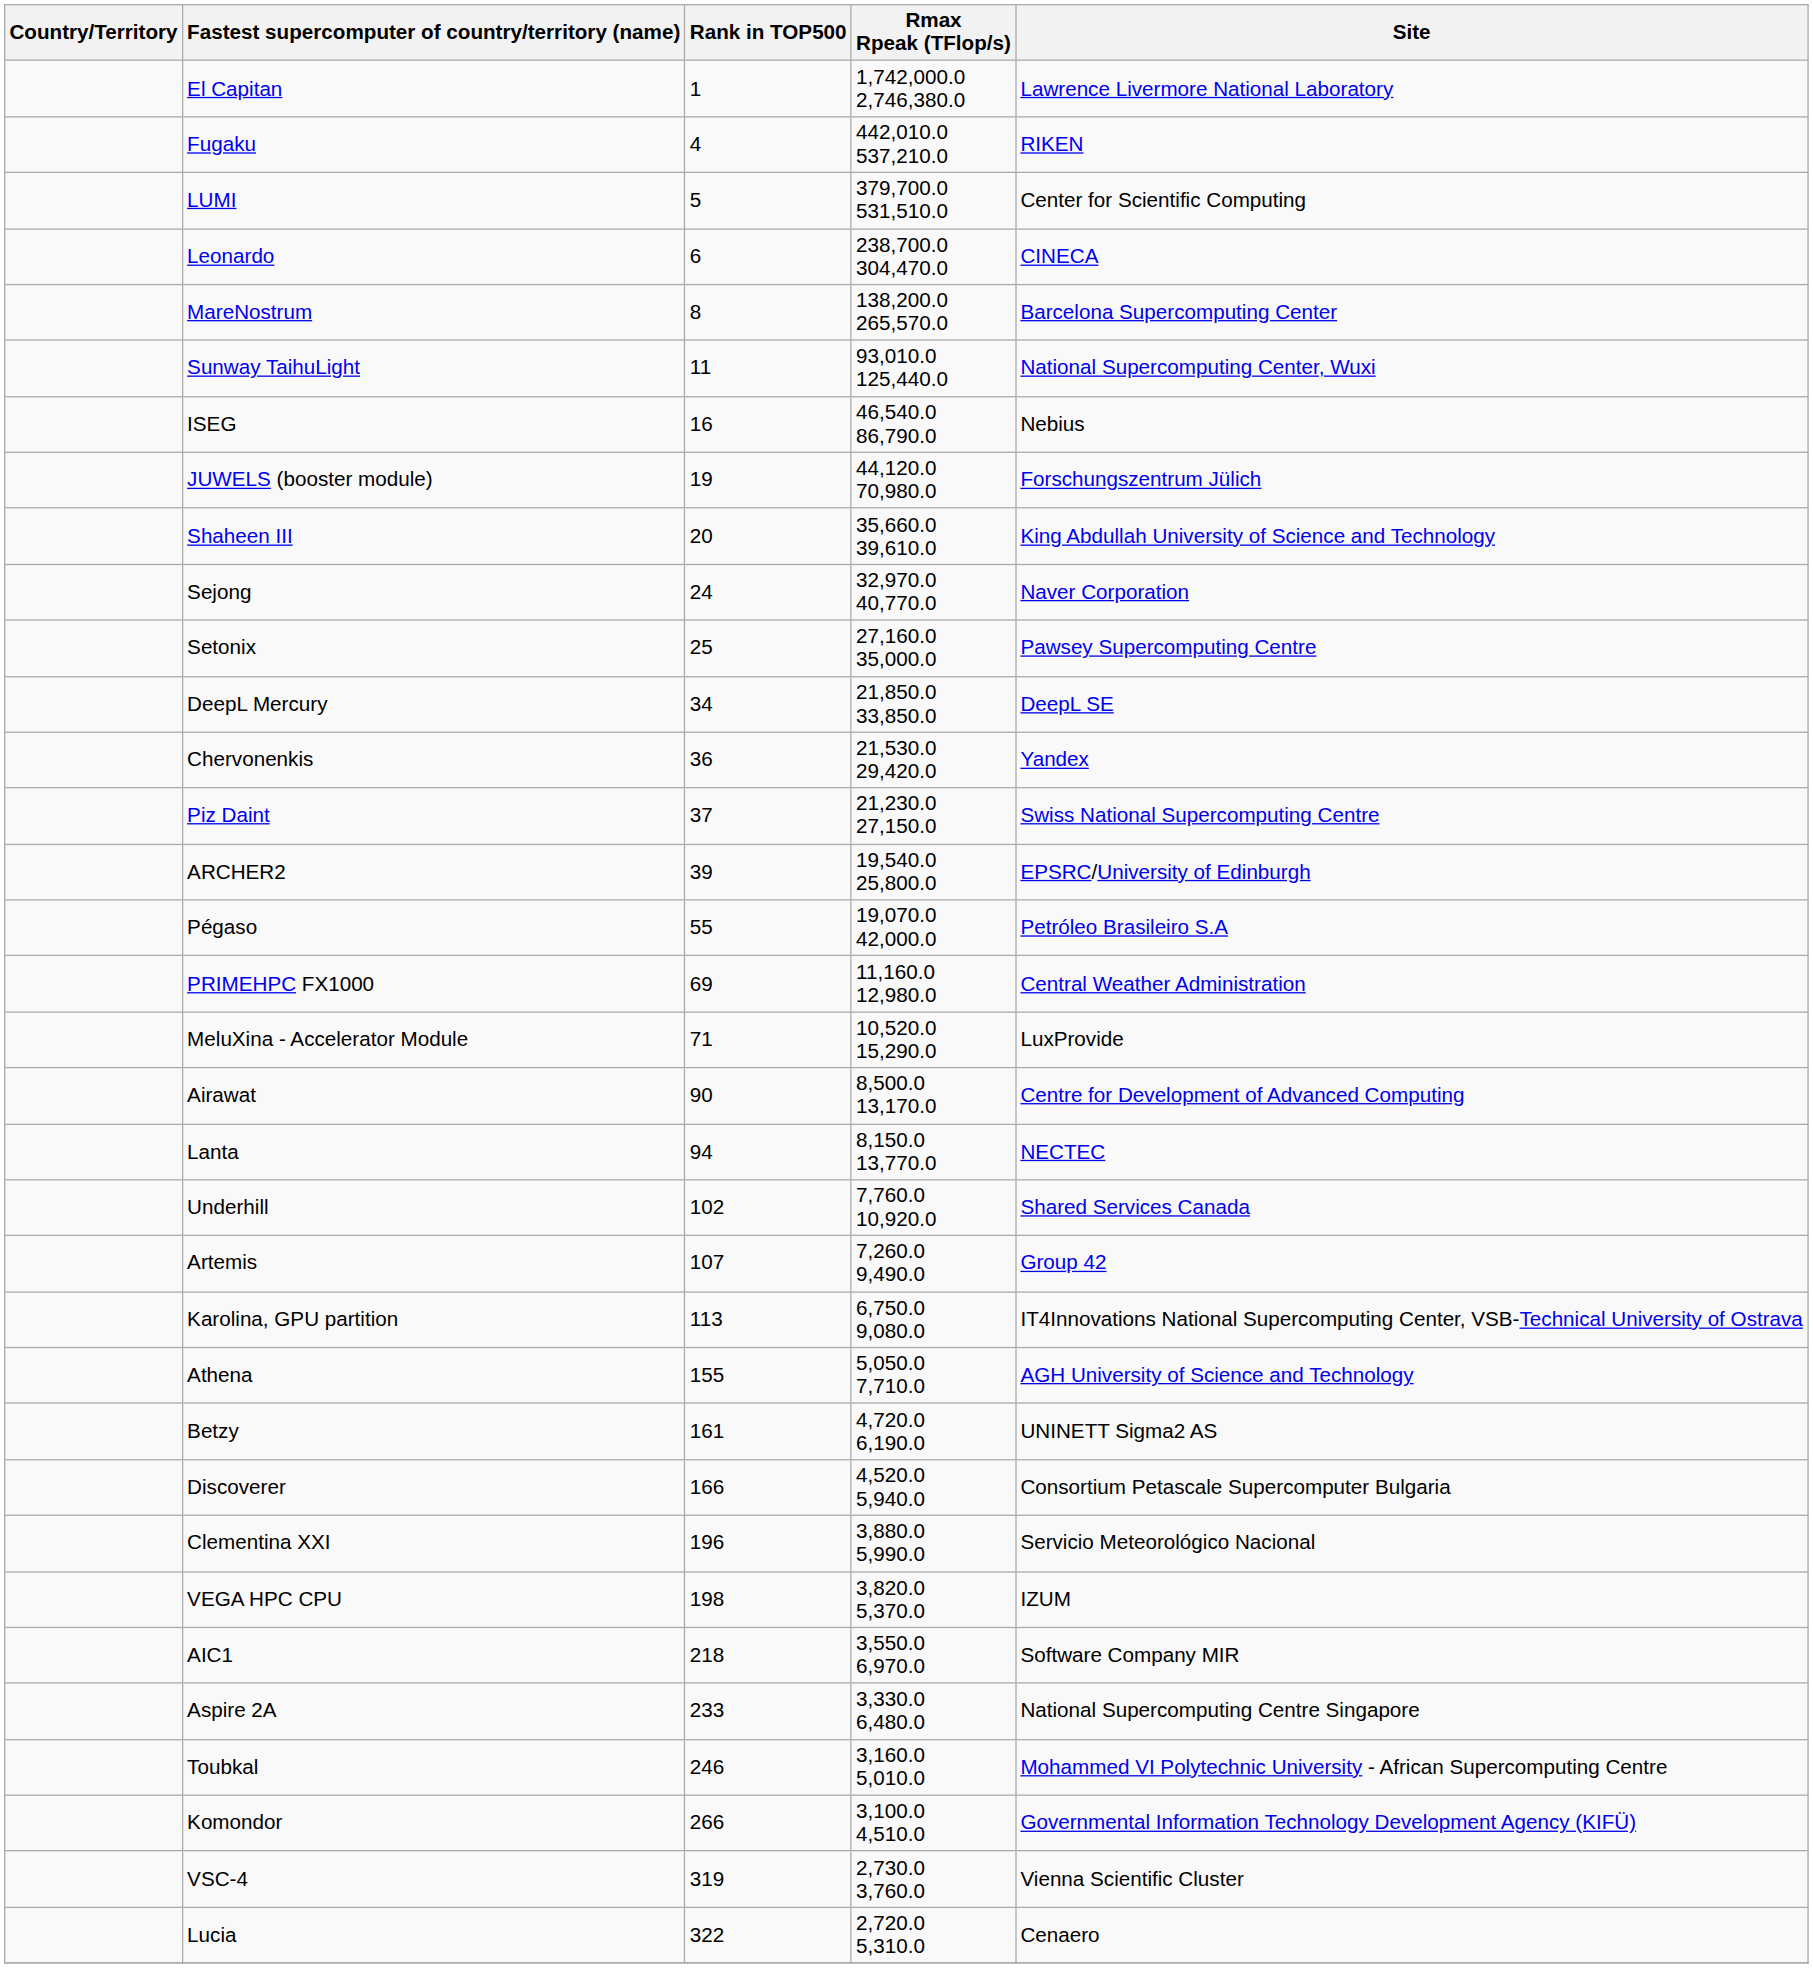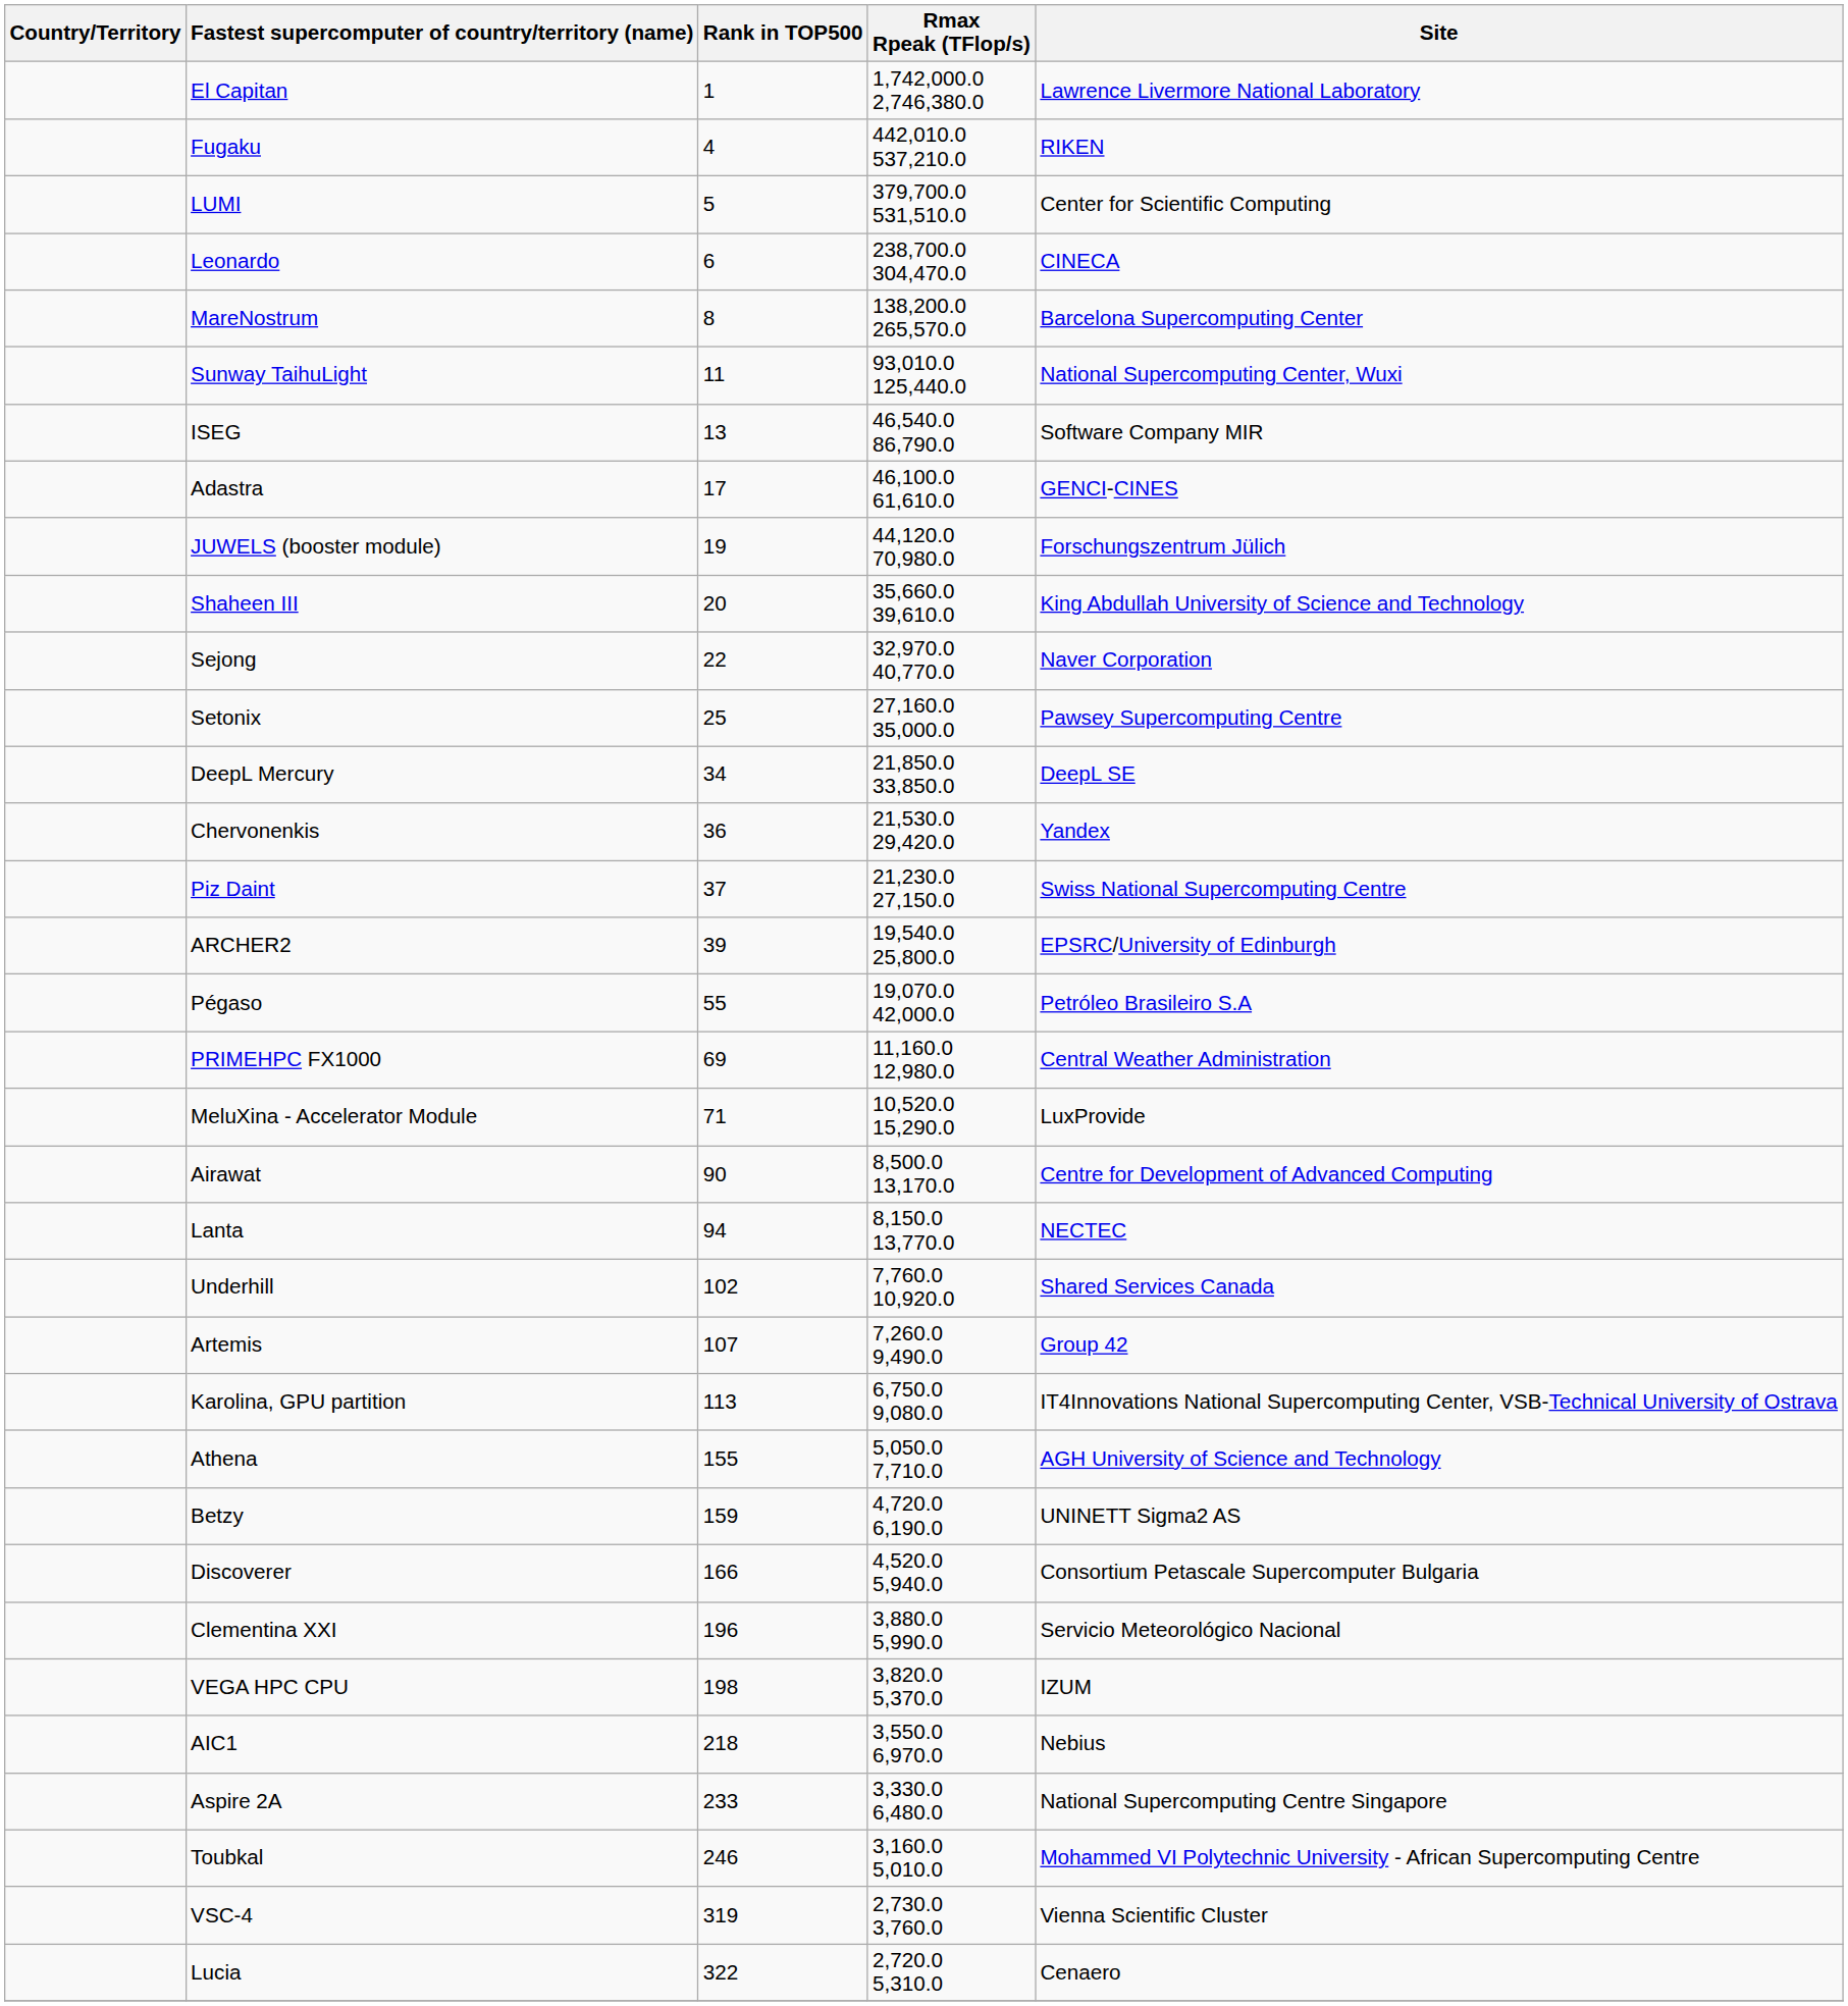ISEG | Rank in TOP500: 16 -> 13
ISEG | Site: Nebius -> Software Company MIR
+ row: Adastra | 17 | 46,100.0 61,610.0 | GENCI-CINES
Sejong | Rank in TOP500: 24 -> 22
Betzy | Rank in TOP500: 161 -> 159
AIC1 | Site: Software Company MIR -> Nebius
- row: Komondor | 266 | 3,100.0 4,510.0 | Governmental Information Technology Development Agency (KIFÜ)
